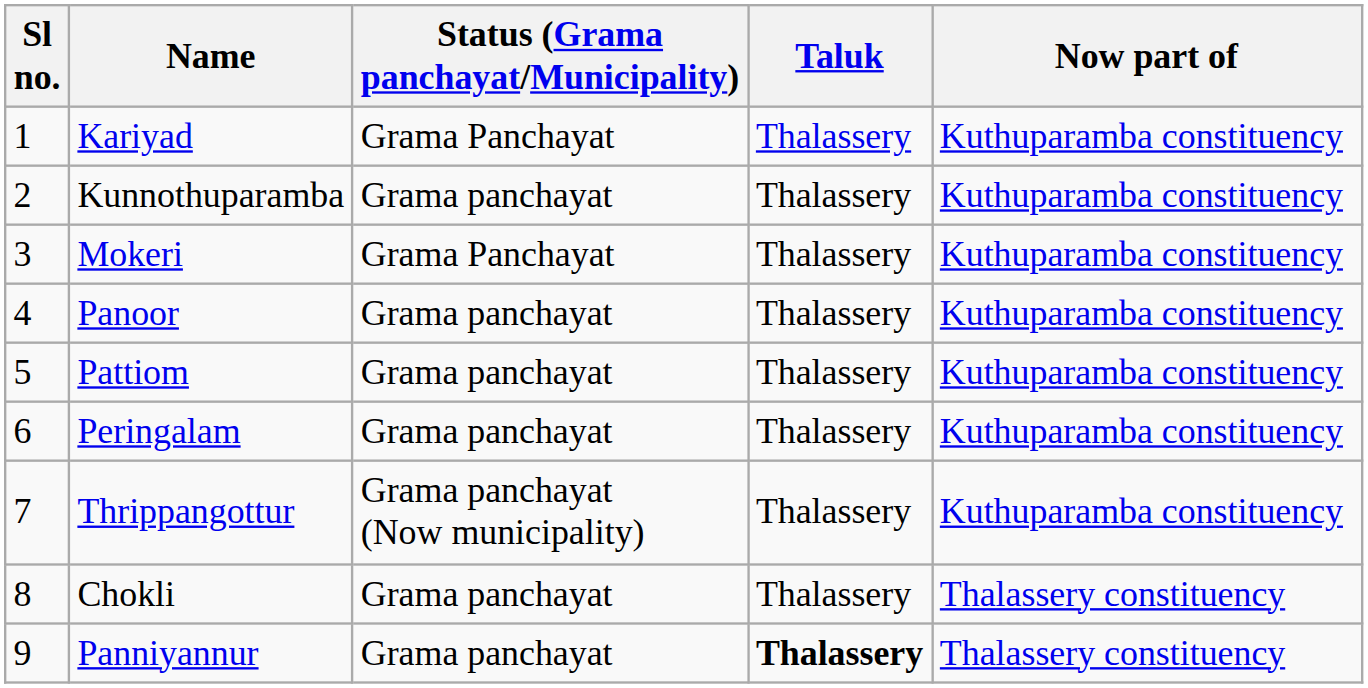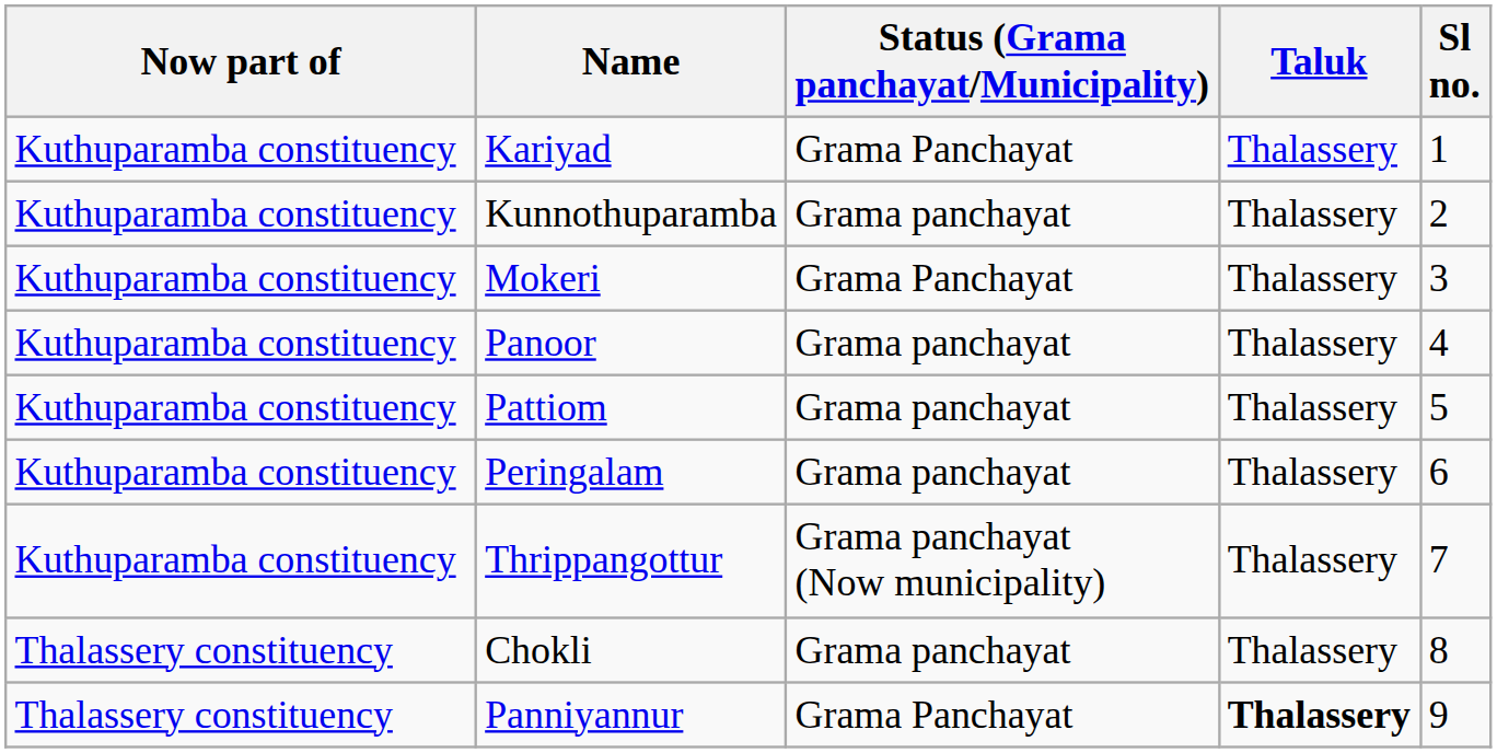columns swapped: Sl no. <-> Now part of
Panniyannur | Status (Grama panchayat/Municipality): Grama panchayat -> Grama Panchayat
